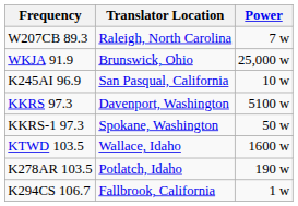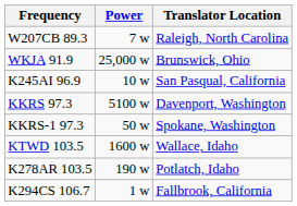columns swapped: Translator Location <-> Power
